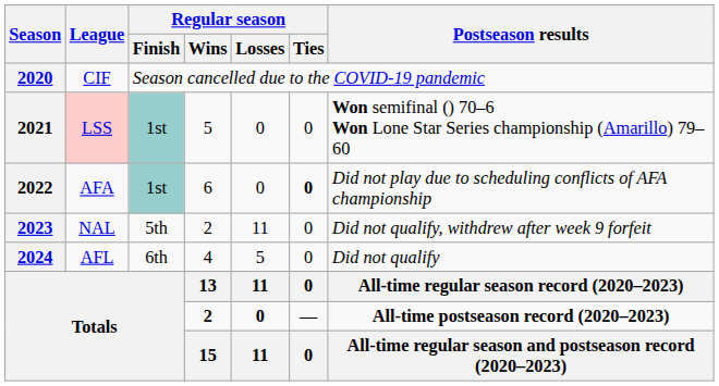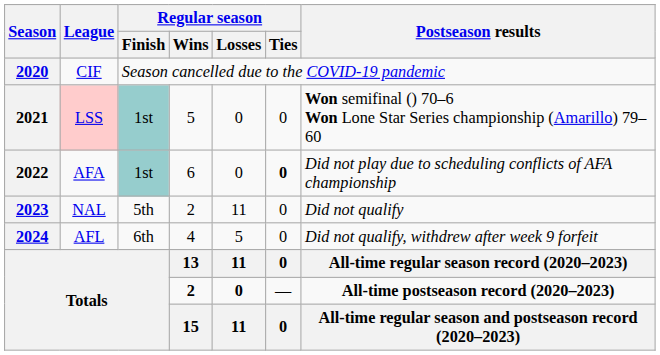2023 | Postseason results: Did not qualify, withdrew after week 9 forfeit -> Did not qualify
2024 | Postseason results: Did not qualify -> Did not qualify, withdrew after week 9 forfeit
